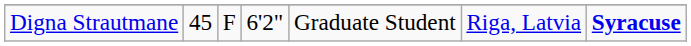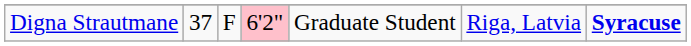Digna Strautmane | column 2: 45 -> 37
Digna Strautmane | column 4: no background -> pink background
